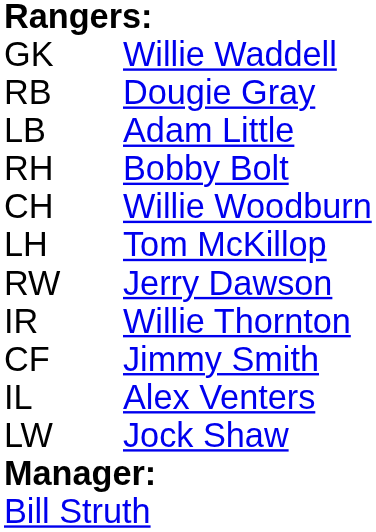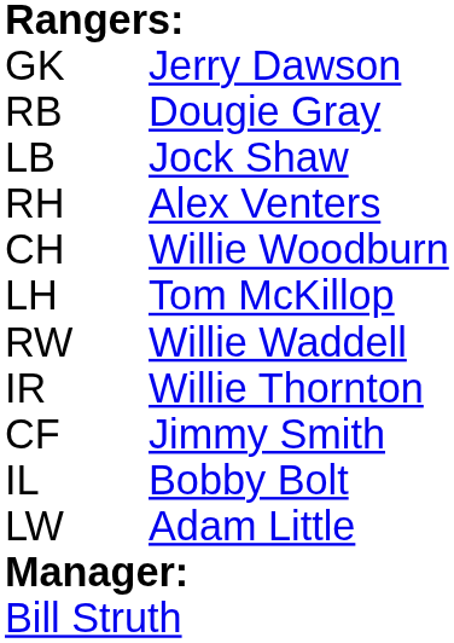GK | column 3: Willie Waddell -> Jerry Dawson
LB | column 3: Adam Little -> Jock Shaw
RH | column 3: Bobby Bolt -> Alex Venters
RW | column 3: Jerry Dawson -> Willie Waddell
IL | column 3: Alex Venters -> Bobby Bolt
LW | column 3: Jock Shaw -> Adam Little
